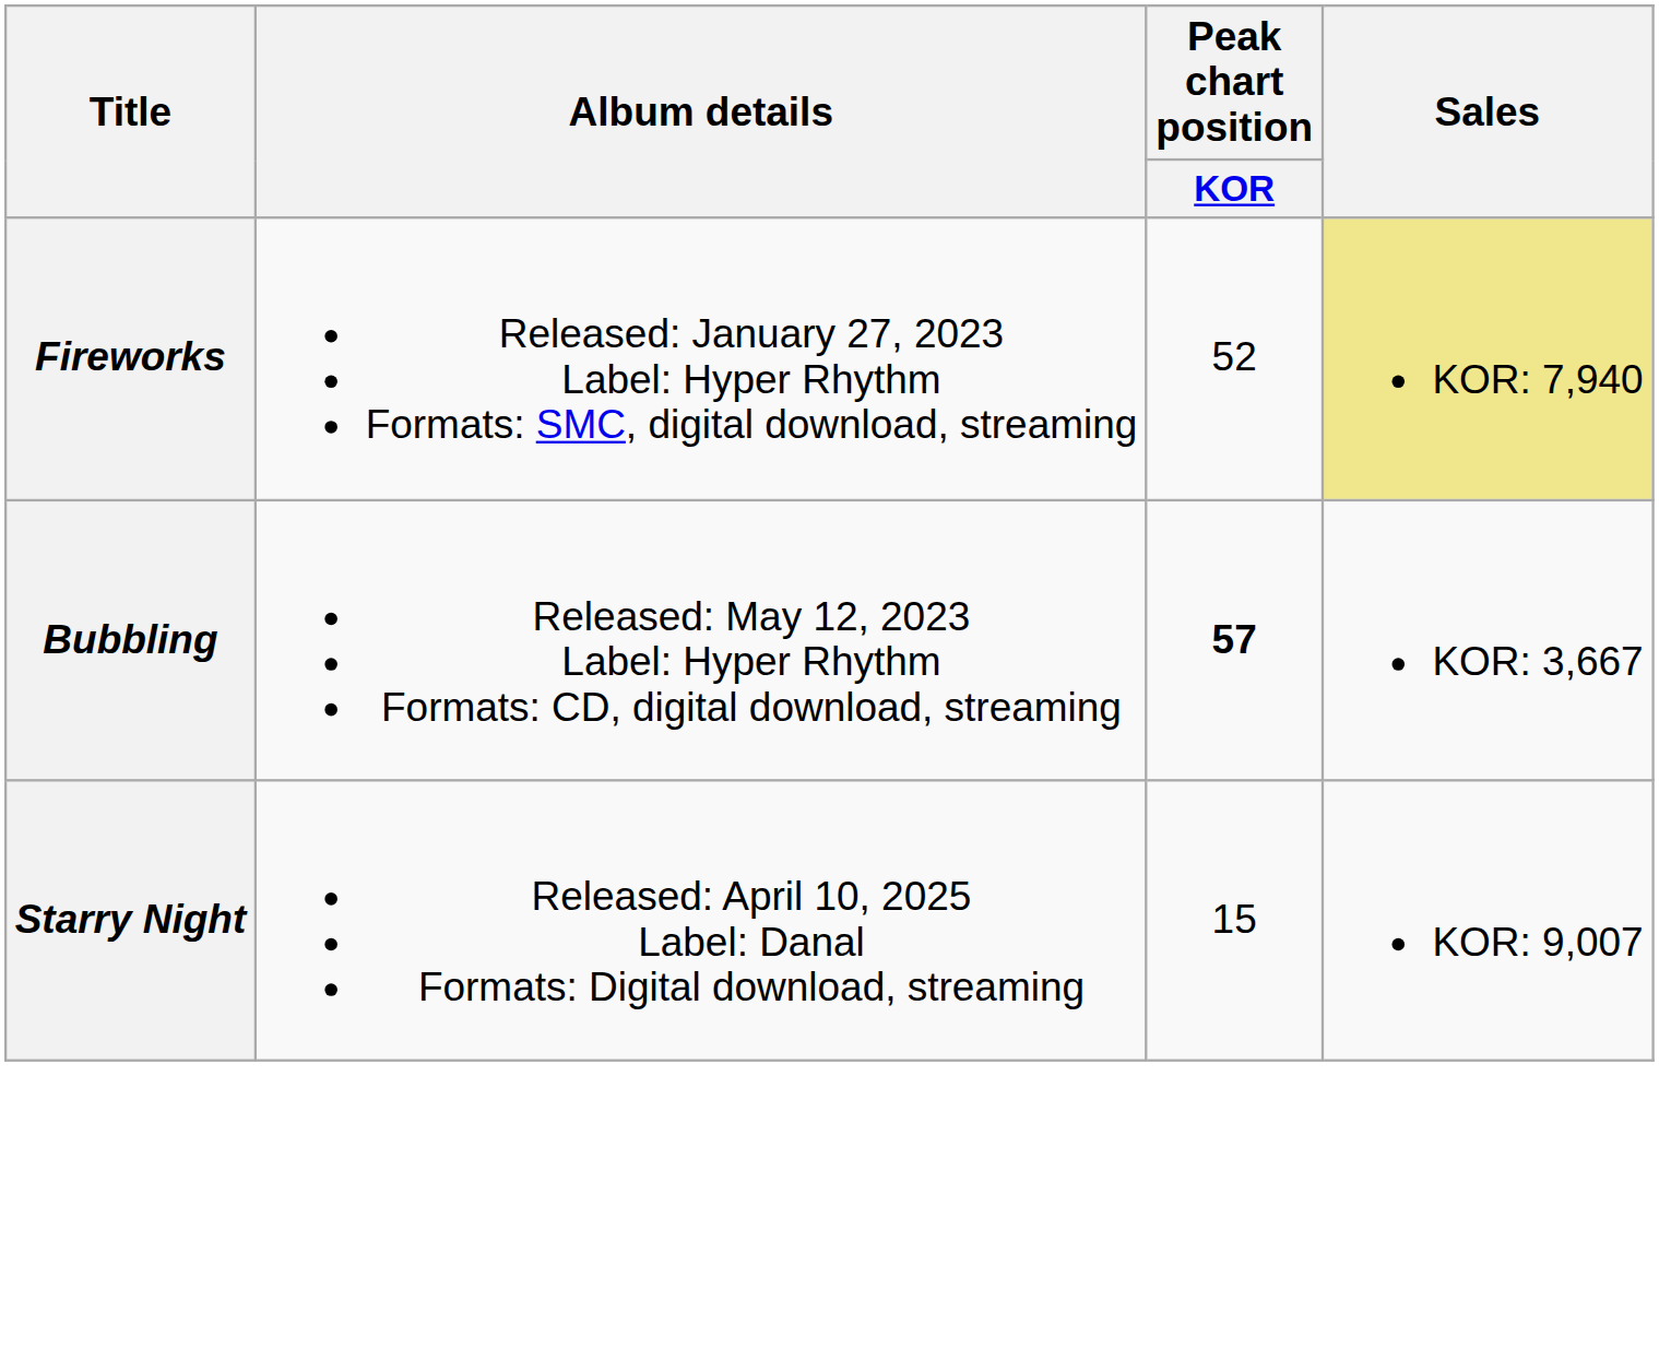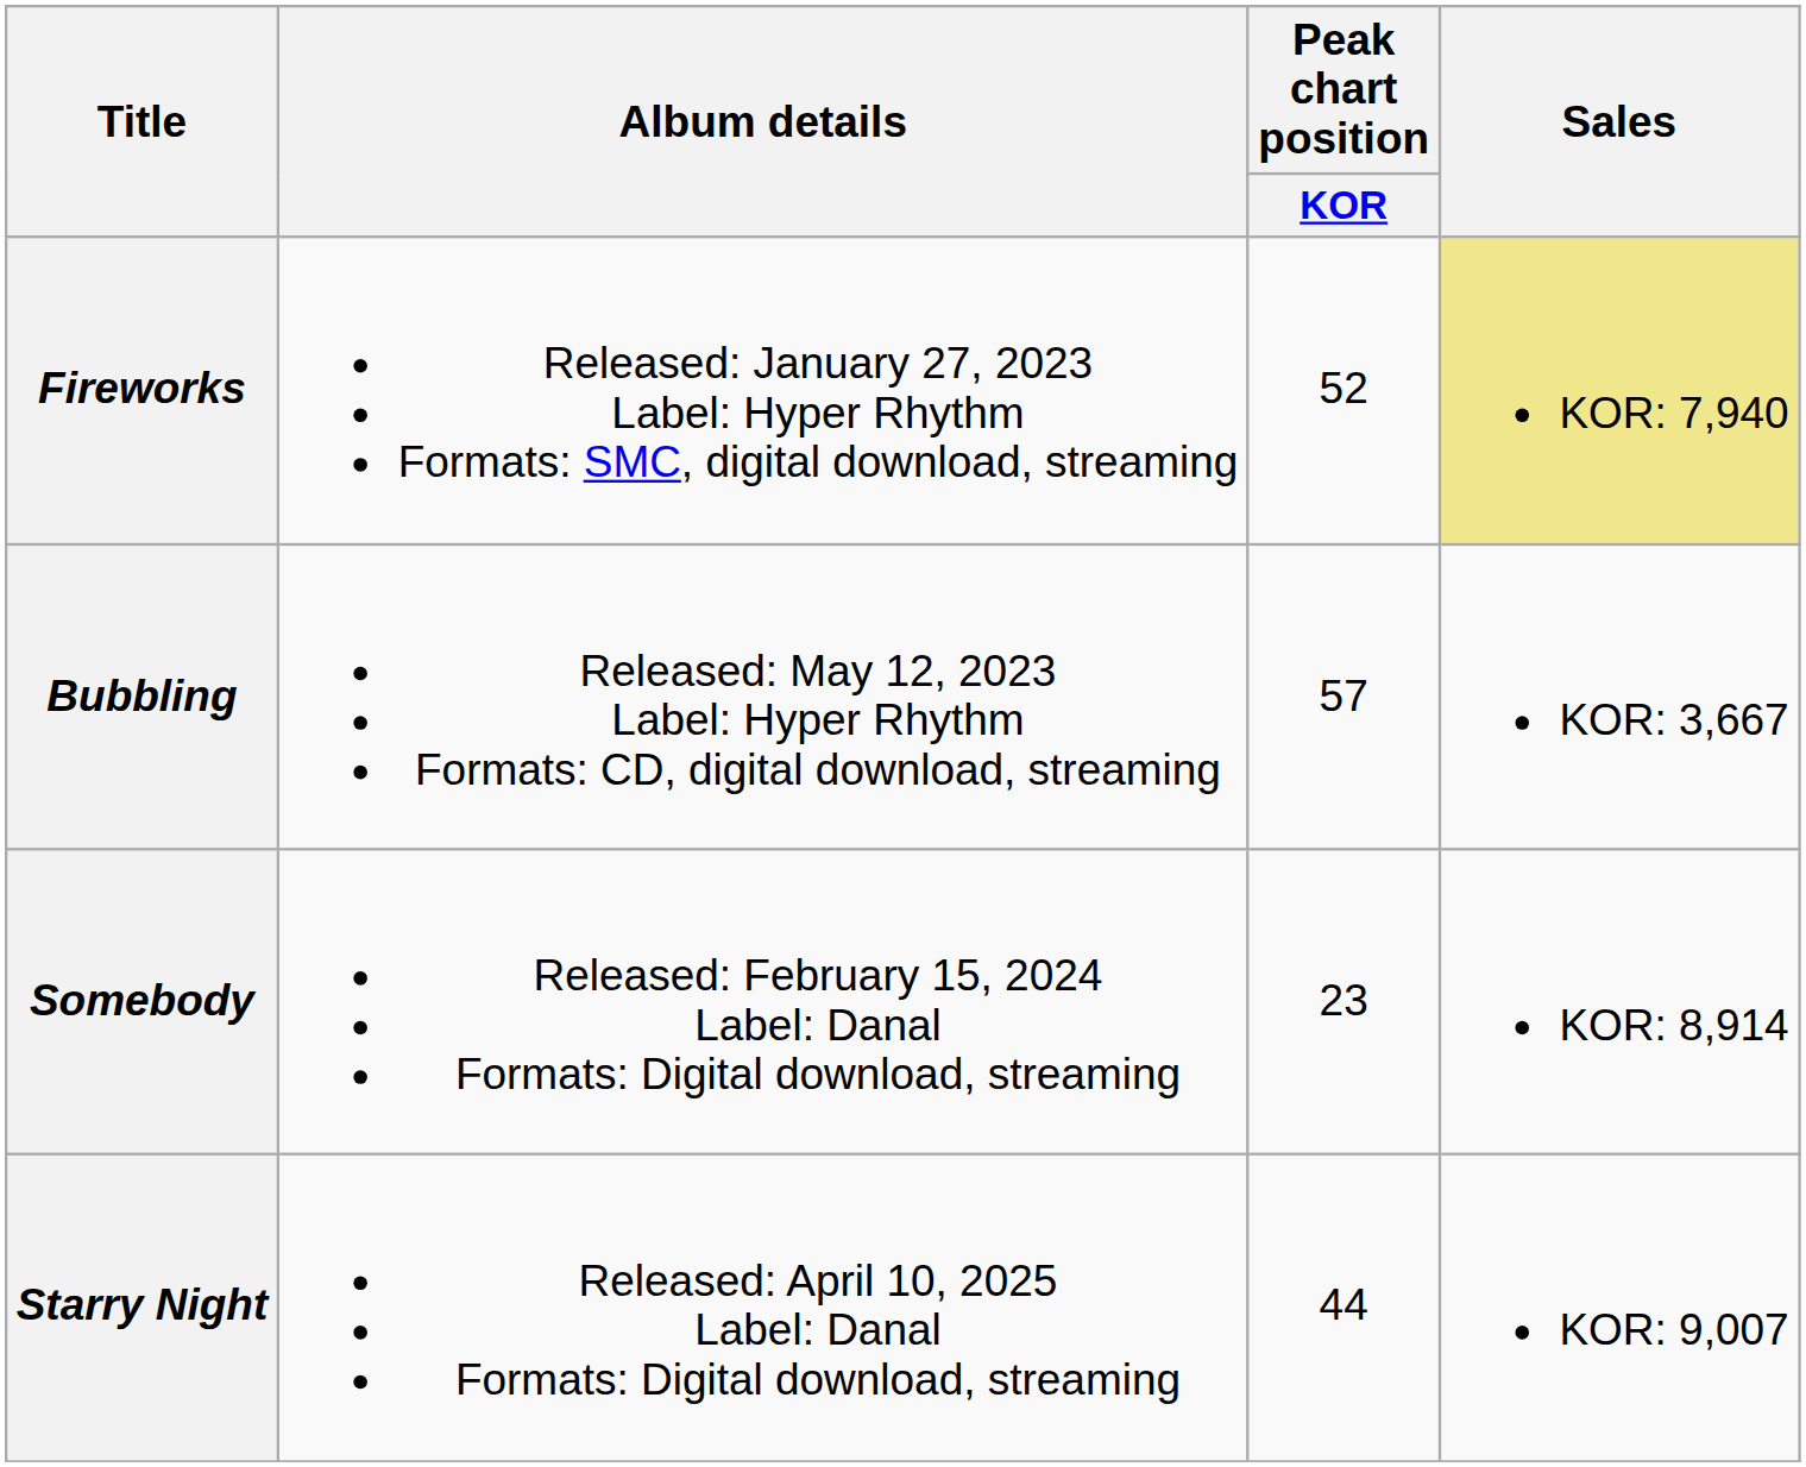Bubbling | Peak chart position / KOR: bold -> normal
+ row: Somebody | Released: February 15, 2024 Label: Danal Formats: Digital download, streaming | 23 | KOR: 8,914
Starry Night | Peak chart position / KOR: 15 -> 44
